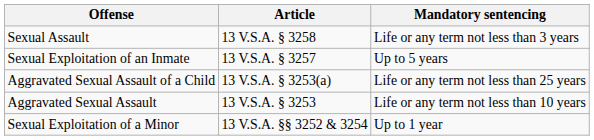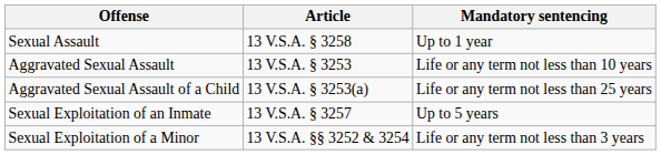Sexual Assault | Mandatory sentencing: Life or any term not less than 3 years -> Up to 1 year
rows swapped: Aggravated Sexual Assault <-> Sexual Exploitation of an Inmate
Sexual Exploitation of a Minor | Mandatory sentencing: Up to 1 year -> Life or any term not less than 3 years
